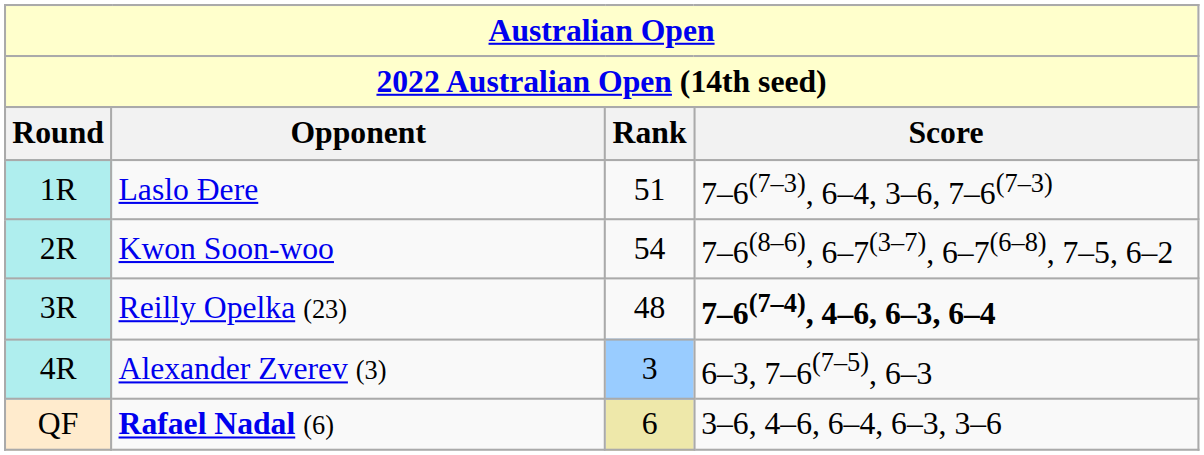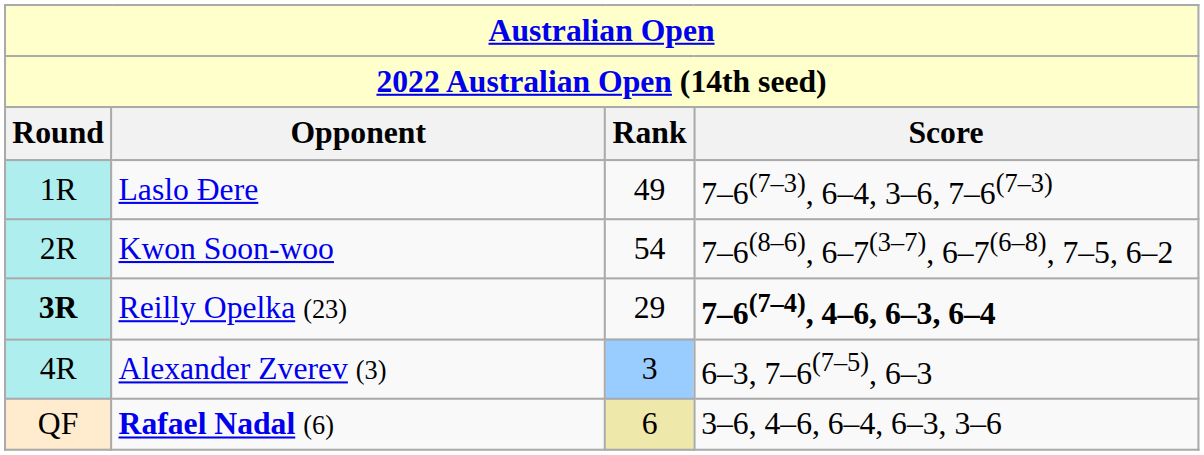Laslo Đere | Rank: 51 -> 49
Reilly Opelka (23) | Round: normal -> bold
Reilly Opelka (23) | Rank: 48 -> 29
